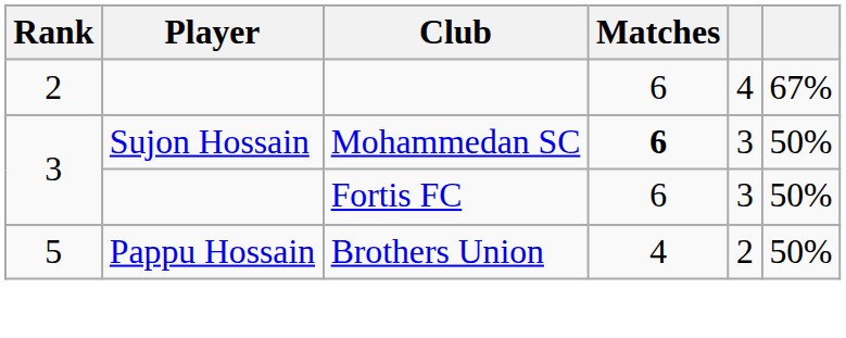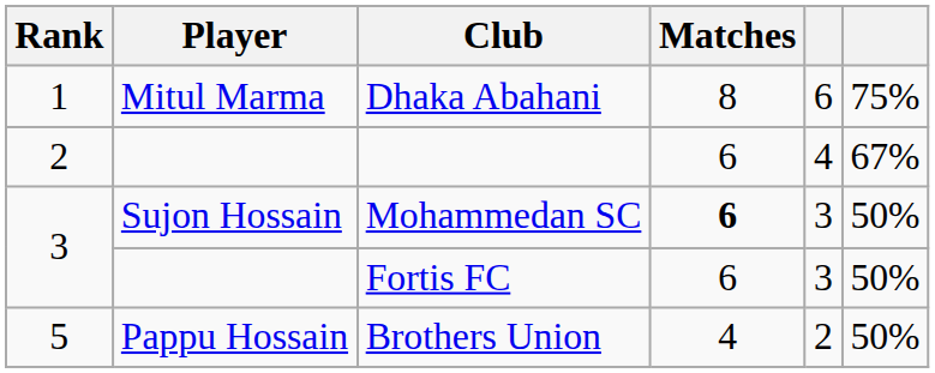+ row: 1 | Mitul Marma | Dhaka Abahani | 8 | 6 | 75%
